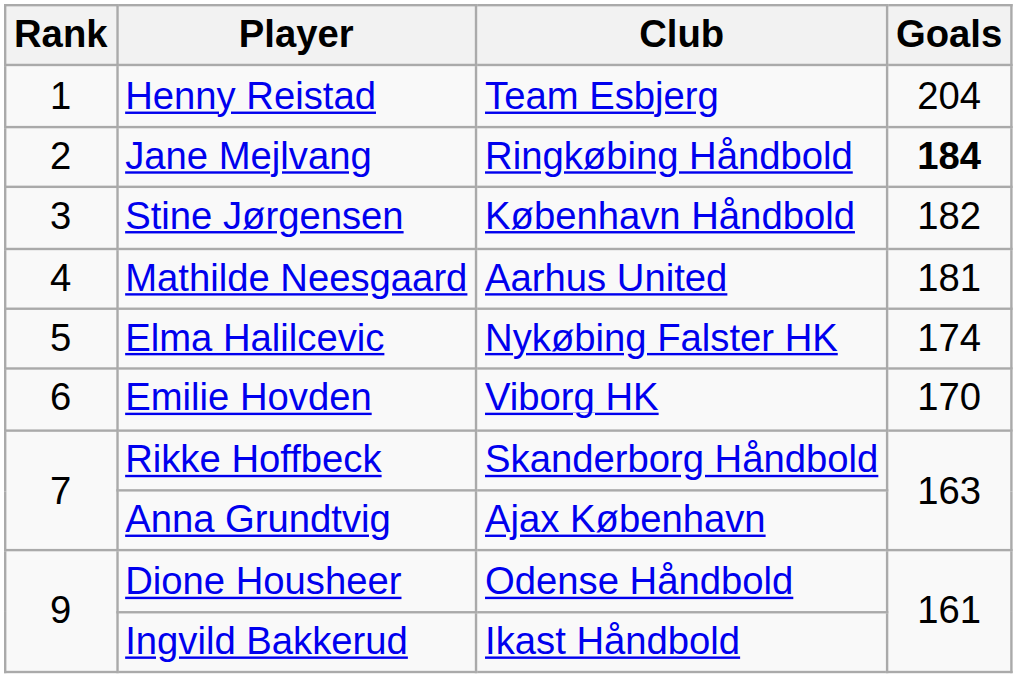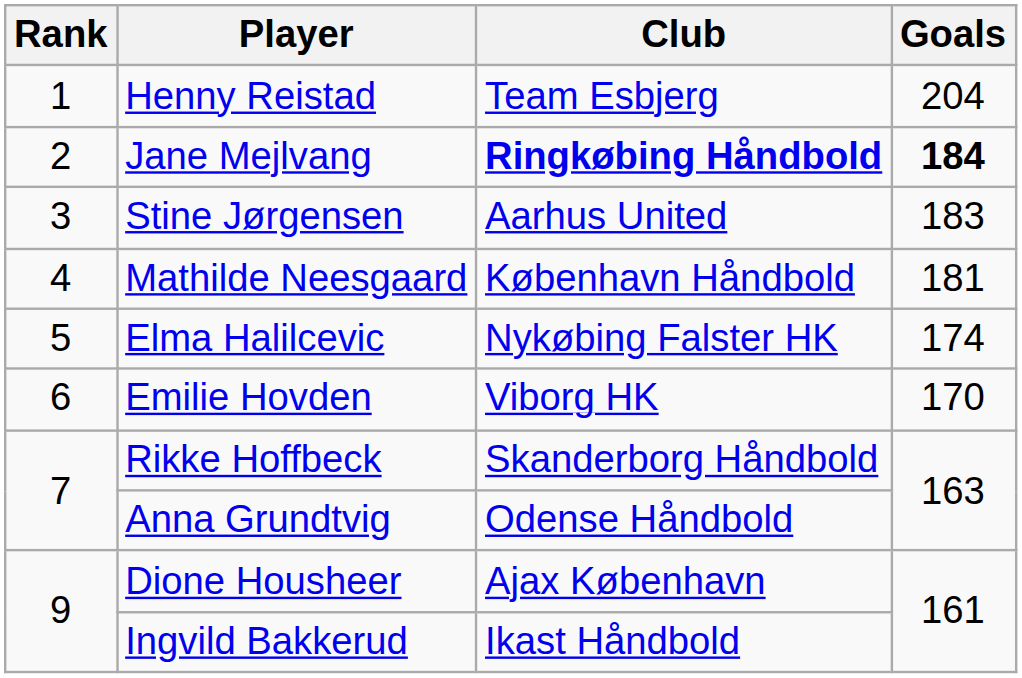Jane Mejlvang | Club: normal -> bold
Stine Jørgensen | Club: København Håndbold -> Aarhus United
Stine Jørgensen | Goals: 182 -> 183
Mathilde Neesgaard | Club: Aarhus United -> København Håndbold
Anna Grundtvig | Club: Ajax København -> Odense Håndbold
Dione Housheer | Club: Odense Håndbold -> Ajax København
